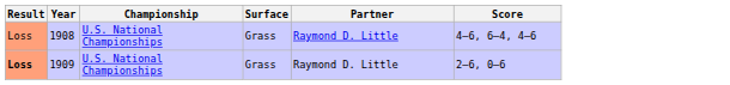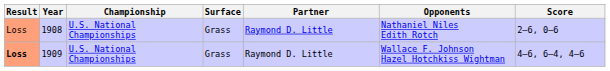+ column: Opponents | Nathaniel Niles Edith Rotch | Wallace F. Johnson Hazel Hotchkiss Wightman
1908 | Score: 4–6, 6–4, 4–6 -> 2–6, 0–6
1909 | Score: 2–6, 0–6 -> 4–6, 6–4, 4–6
